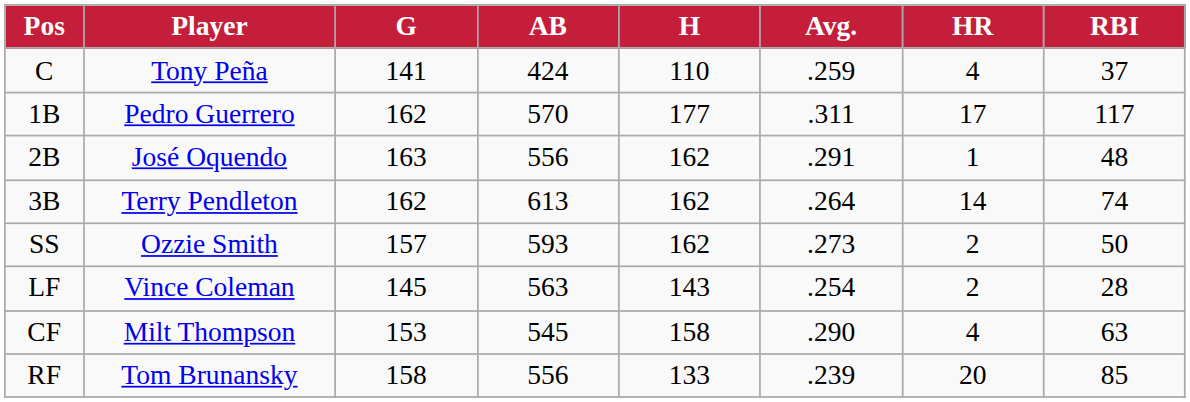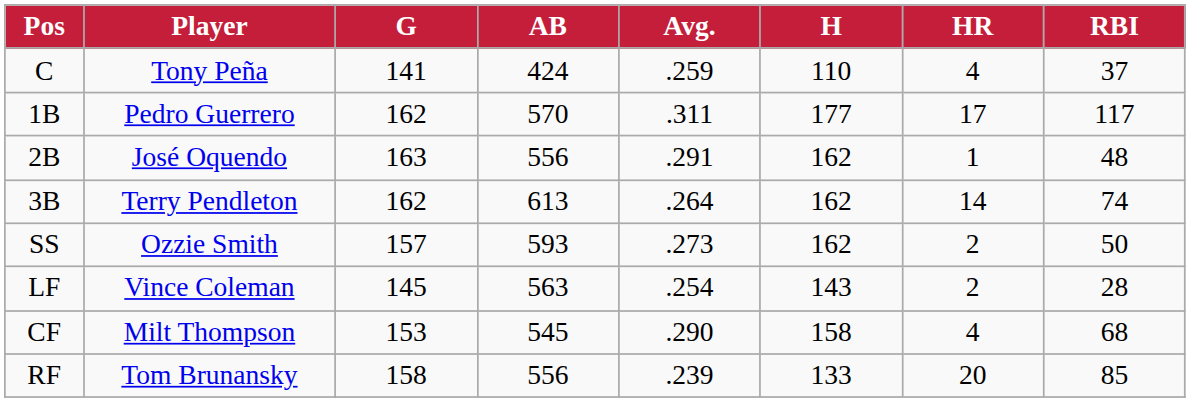columns swapped: H <-> Avg.
CF | RBI: 63 -> 68
